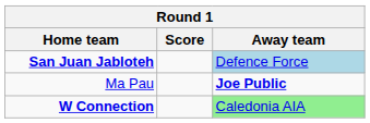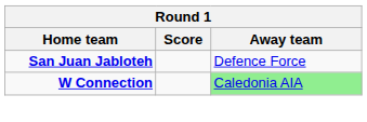San Juan Jabloteh | Away team: lightblue background -> no background
- row: Ma Pau | Joe Public
